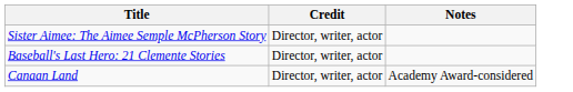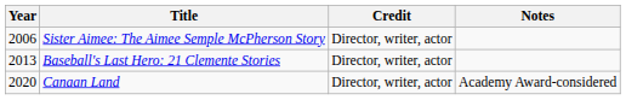+ column: Year | 2006 | 2013 | 2020
